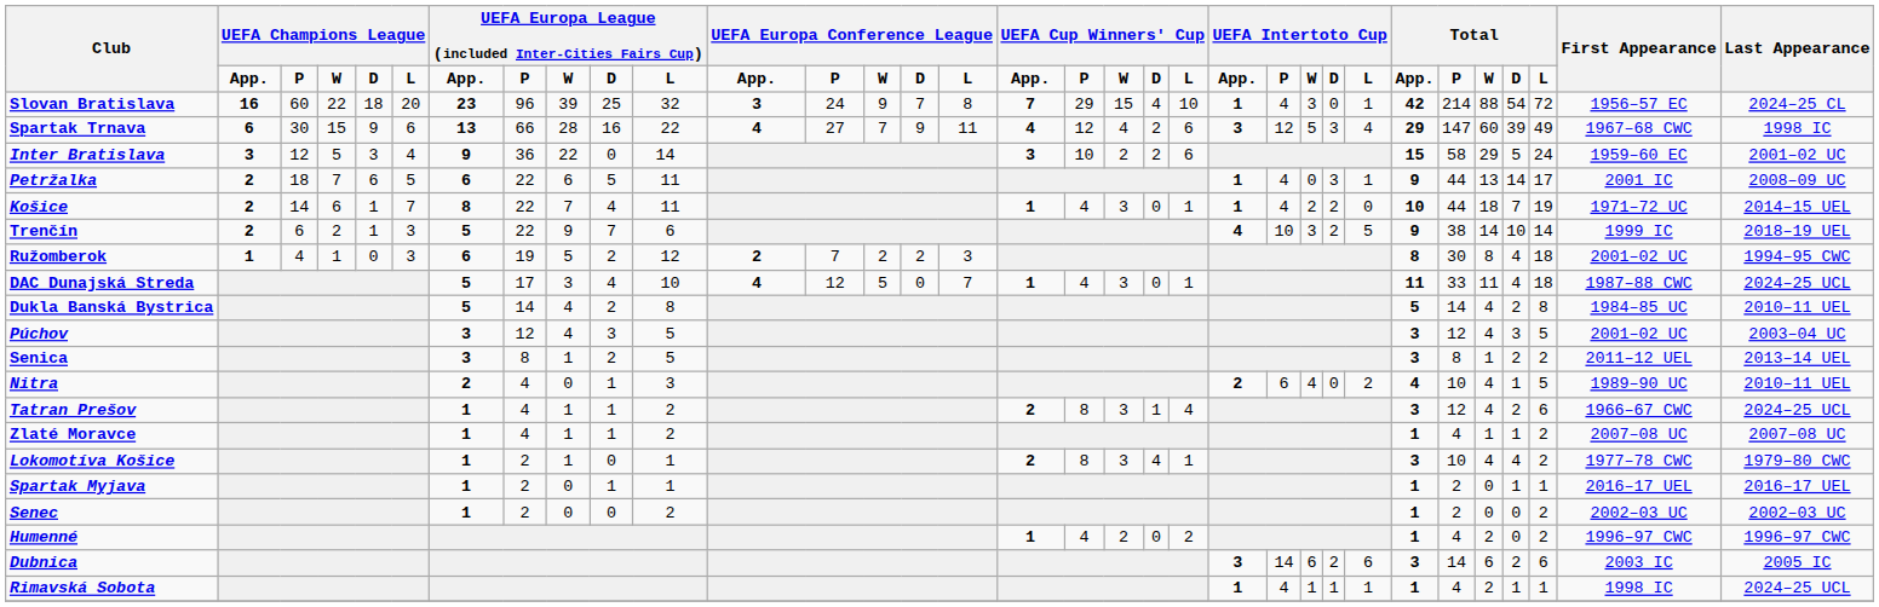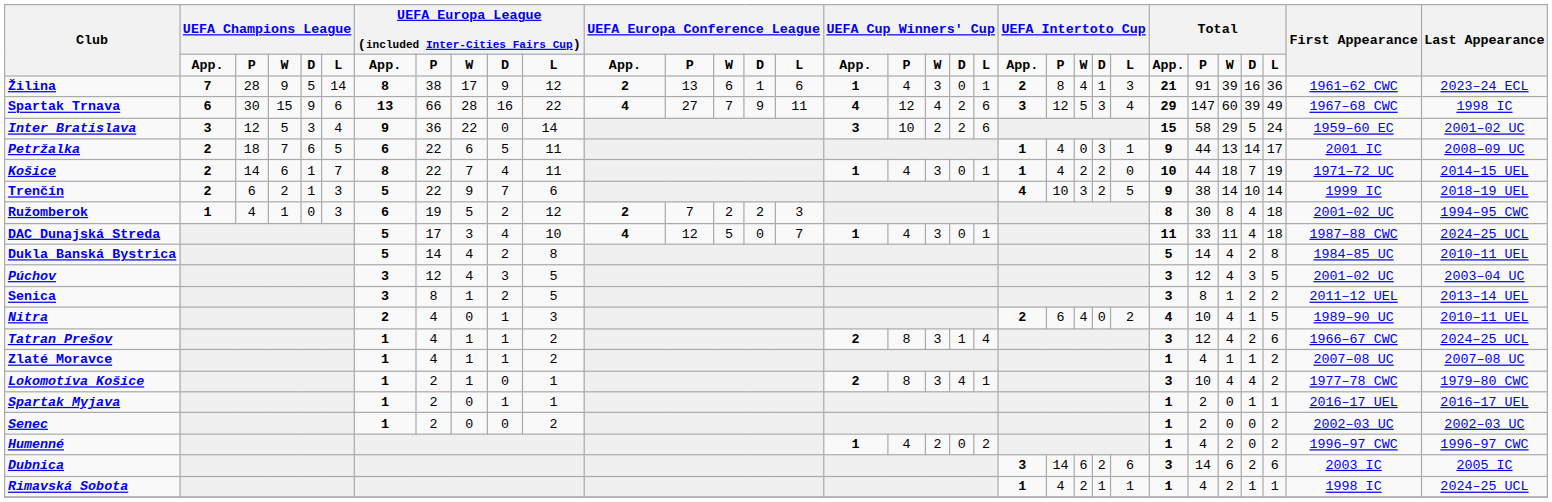- row: Slovan Bratislava | 16 | 60 | 22 | 18 | 20 | 23 | 96 | 39 | 25 | 32 | 3 | 24 | 9 | 7 | 8 | 7 | 29 | 15 | 4 | 10 | 1 | 4 | 3 | 0 | 1 | 42 | 214 | 88 | 54 | 72 | 1956–57 EC | 2024–25 CL
+ row: Žilina | 7 | 28 | 9 | 5 | 14 | 8 | 38 | 17 | 9 | 12 | 2 | 13 | 6 | 1 | 6 | 1 | 4 | 3 | 0 | 1 | 2 | 8 | 4 | 1 | 3 | 21 | 91 | 39 | 16 | 36 | 1961–62 CWC | 2023–24 ECL
Rimavská Sobota | column 24: 1 -> 2
